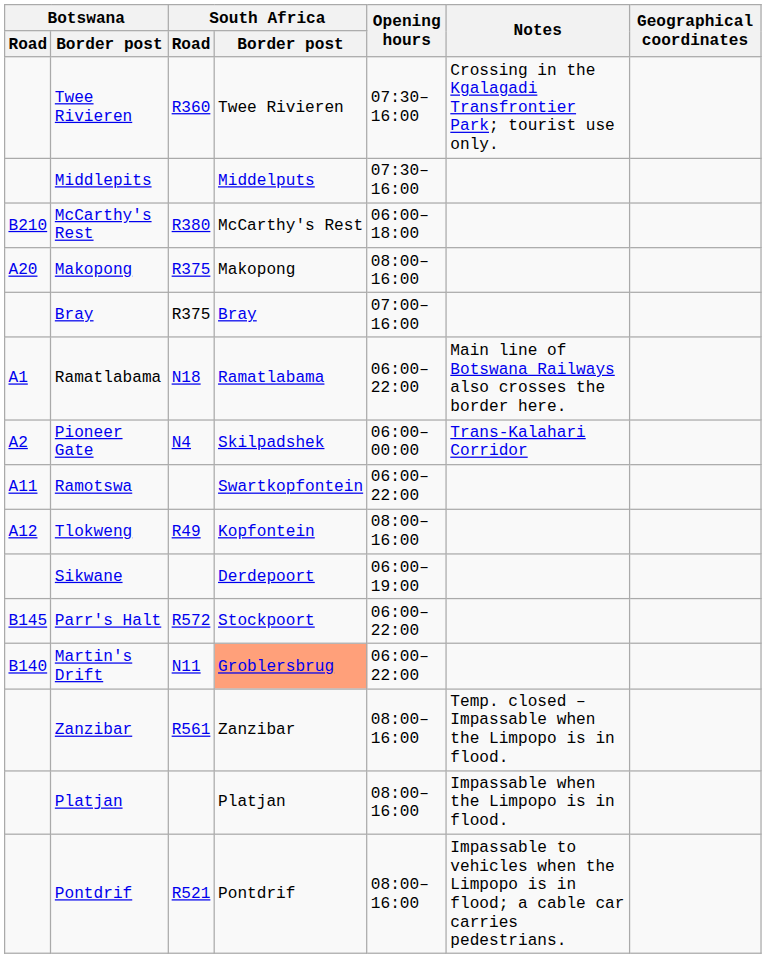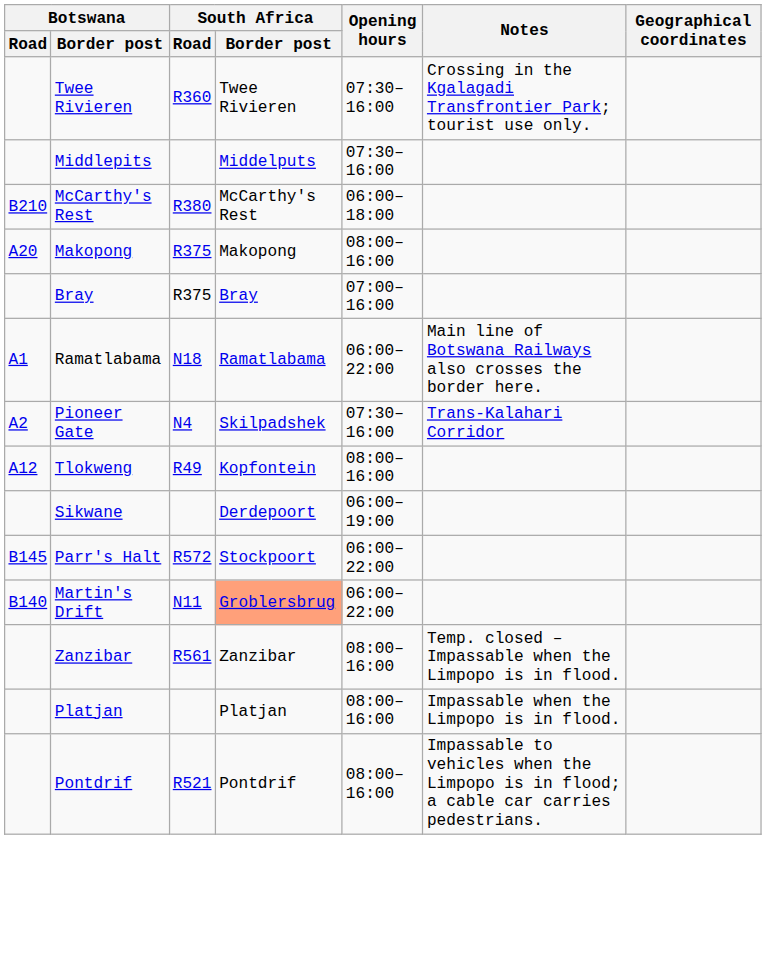Pioneer Gate | Opening hours: 06:00–00:00 -> 07:30–16:00
- row: A11 | Ramotswa | Swartkopfontein | 06:00–22:00
